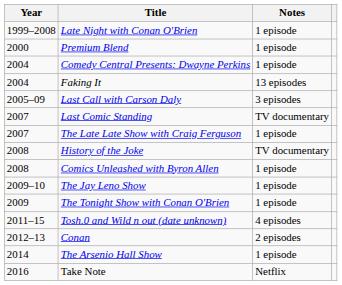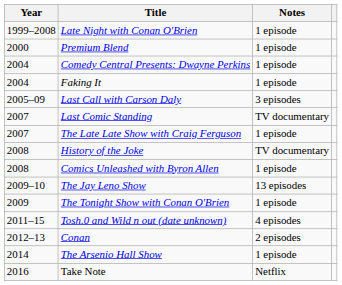Faking It | Notes: 13 episodes -> 1 episode
The Jay Leno Show | Notes: 1 episode -> 13 episodes
